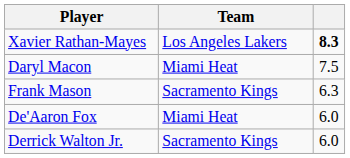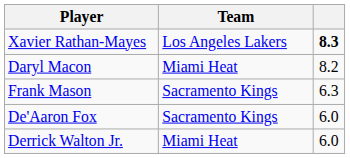Daryl Macon | column 3: 7.5 -> 8.2
De'Aaron Fox | Team: Miami Heat -> Sacramento Kings
Derrick Walton Jr. | Team: Sacramento Kings -> Miami Heat
